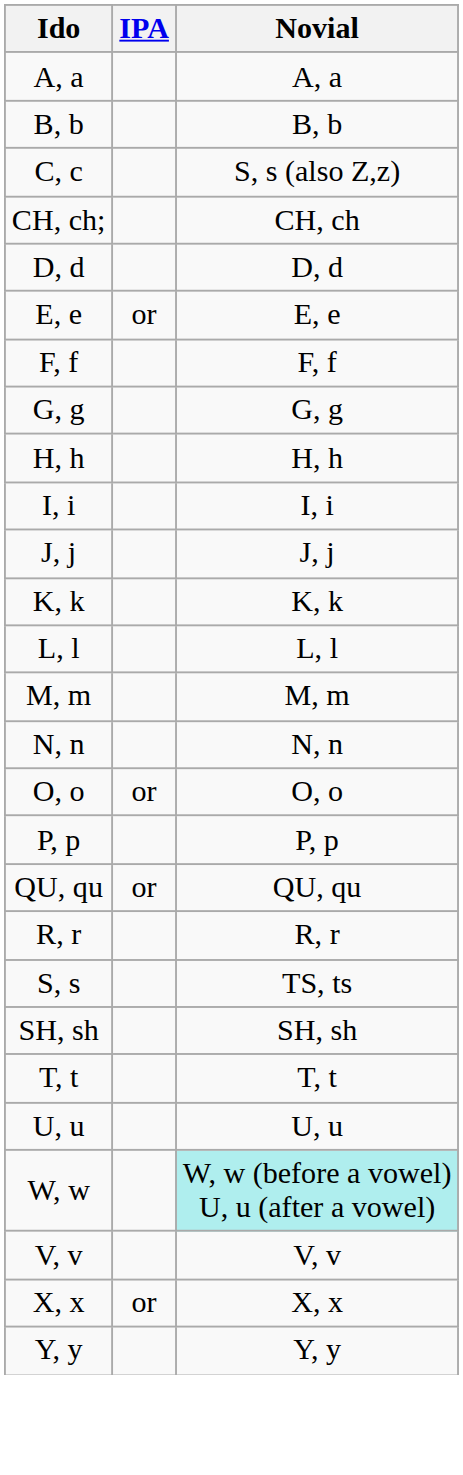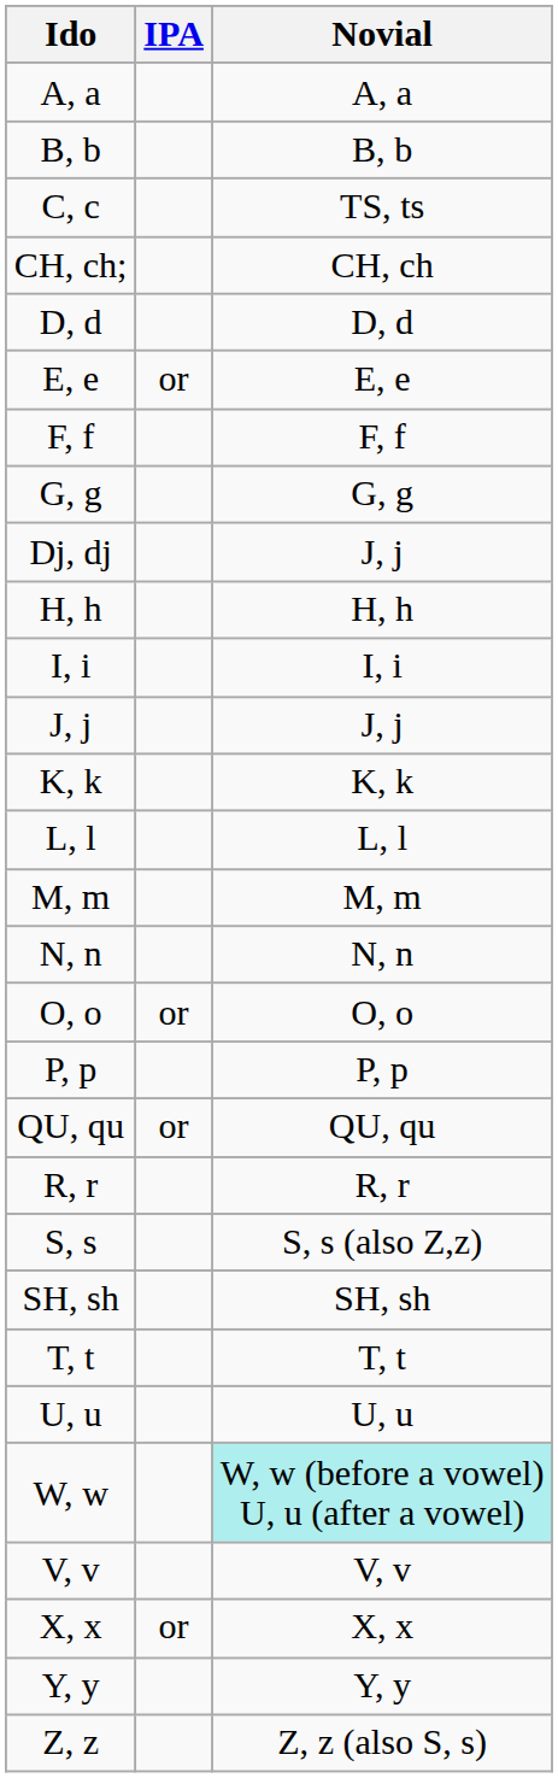C, c | Novial: S, s (also Z,z) -> TS, ts
+ row: Dj, dj | J, j
S, s | Novial: TS, ts -> S, s (also Z,z)
+ row: Z, z | Z, z (also S, s)
